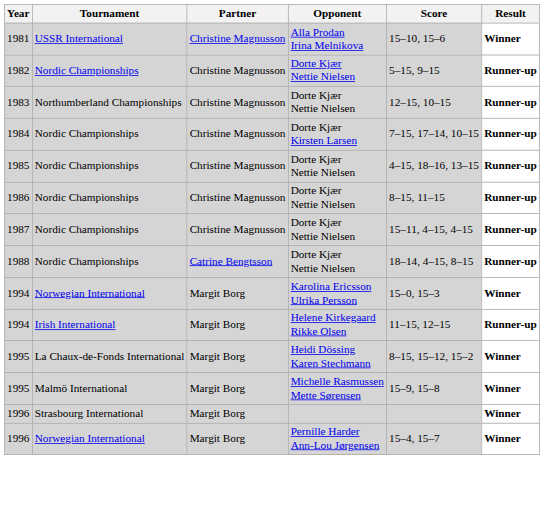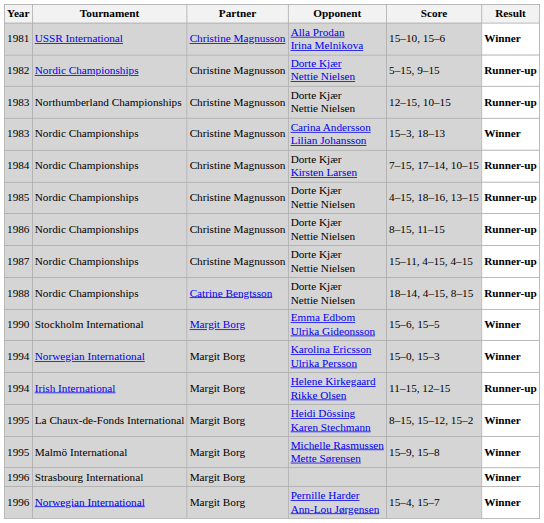+ row: 1983 | Nordic Championships | Christine Magnusson | Carina Andersson Lilian Johansson | 15–3, 18–13 | Winner
+ row: 1990 | Stockholm International | Margit Borg | Emma Edbom Ulrika Gideonsson | 15–6, 15–5 | Winner
